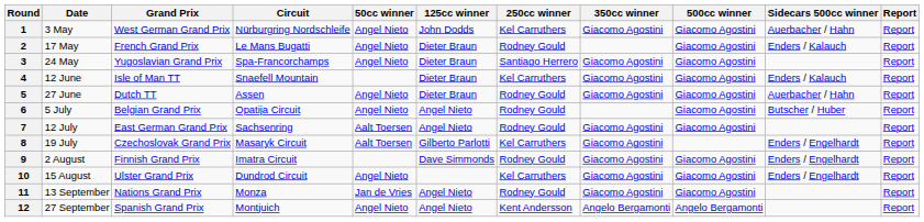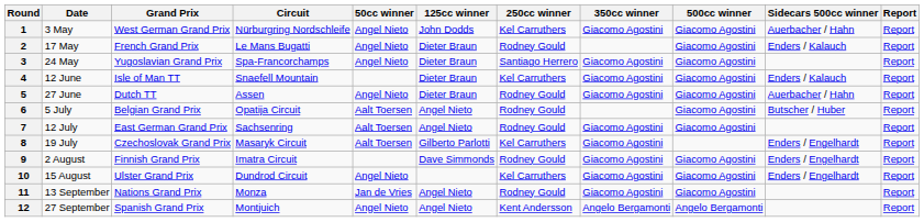6 | 50cc winner: Angel Nieto -> Aalt Toersen
